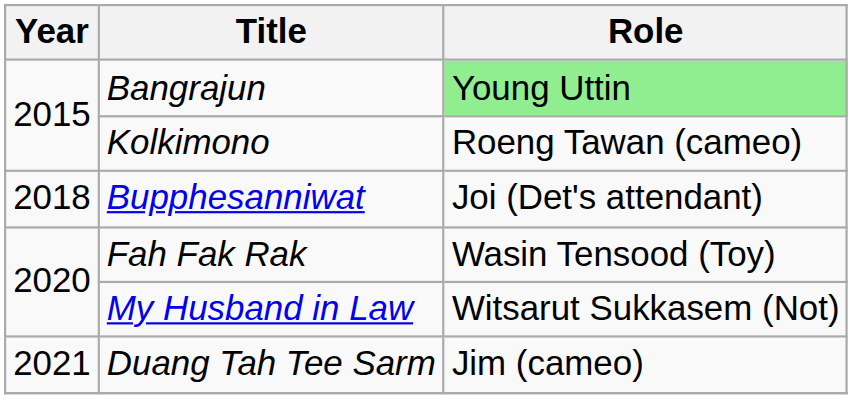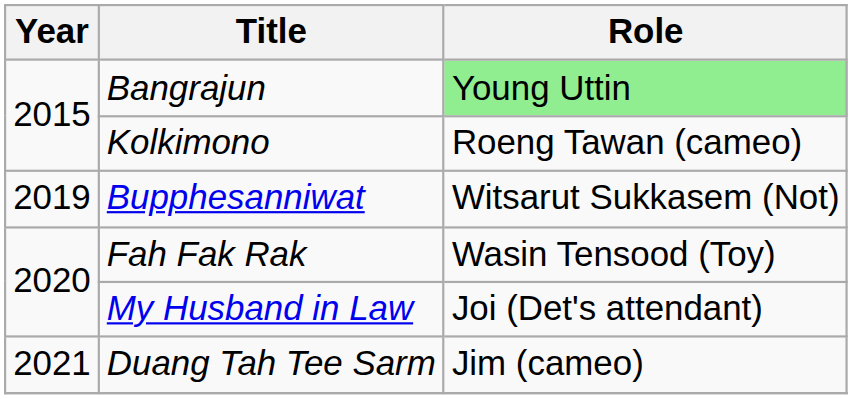Bupphesanniwat | Year: 2018 -> 2019
Bupphesanniwat | Role: Joi (Det's attendant) -> Witsarut Sukkasem (Not)
My Husband in Law | Role: Witsarut Sukkasem (Not) -> Joi (Det's attendant)
